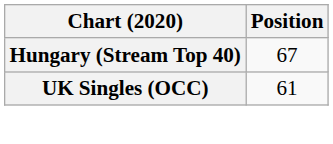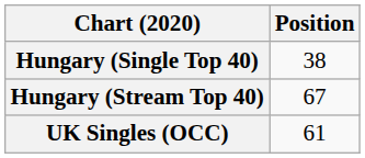+ row: Hungary (Single Top 40) | 38
